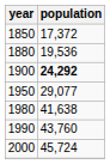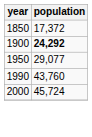- row: 1880 | 19,536
- row: 1980 | 41,638
